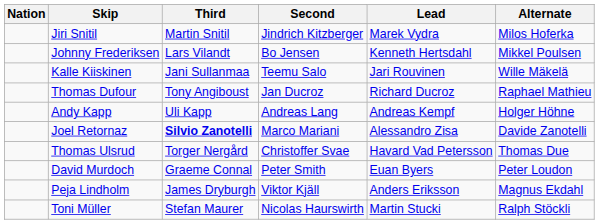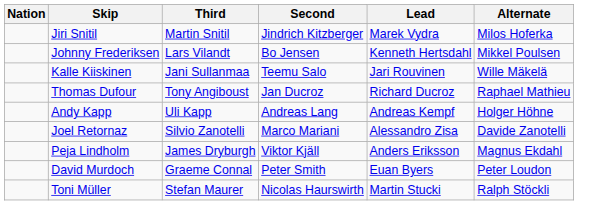Joel Retornaz | Third: bold -> normal
- row: Thomas Ulsrud | Torger Nergård | Christoffer Svae | Havard Vad Petersson | Thomas Due
rows swapped: David Murdoch <-> Peja Lindholm
